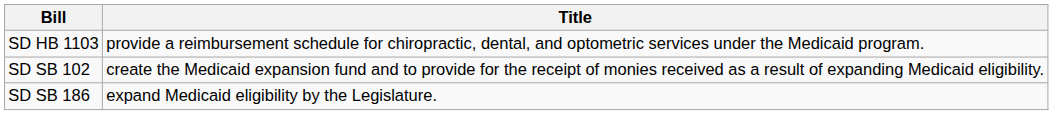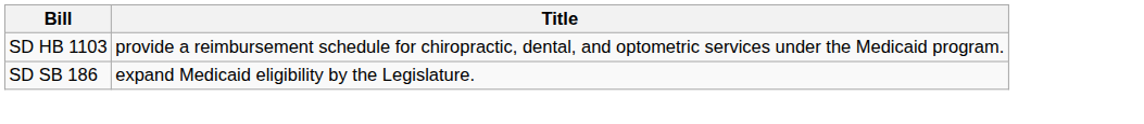- row: SD SB 102 | create the Medicaid expansion fund and to provide for the receipt of monies received as a result of expanding Medicaid eligibility.
